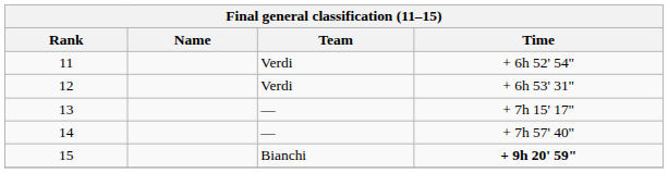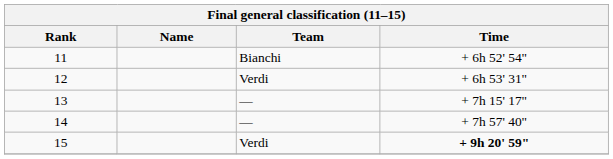11 | Team: Verdi -> Bianchi
15 | Team: Bianchi -> Verdi
